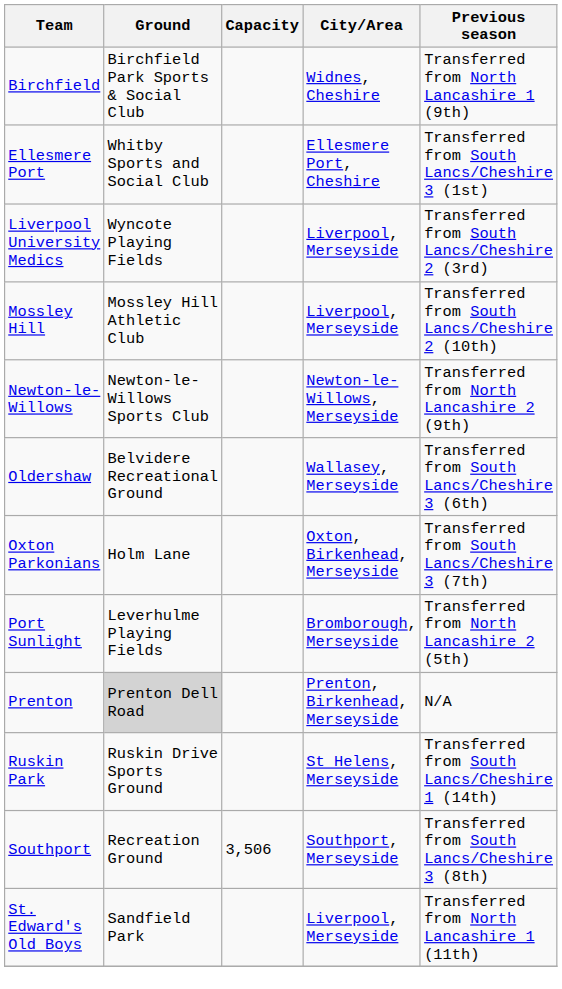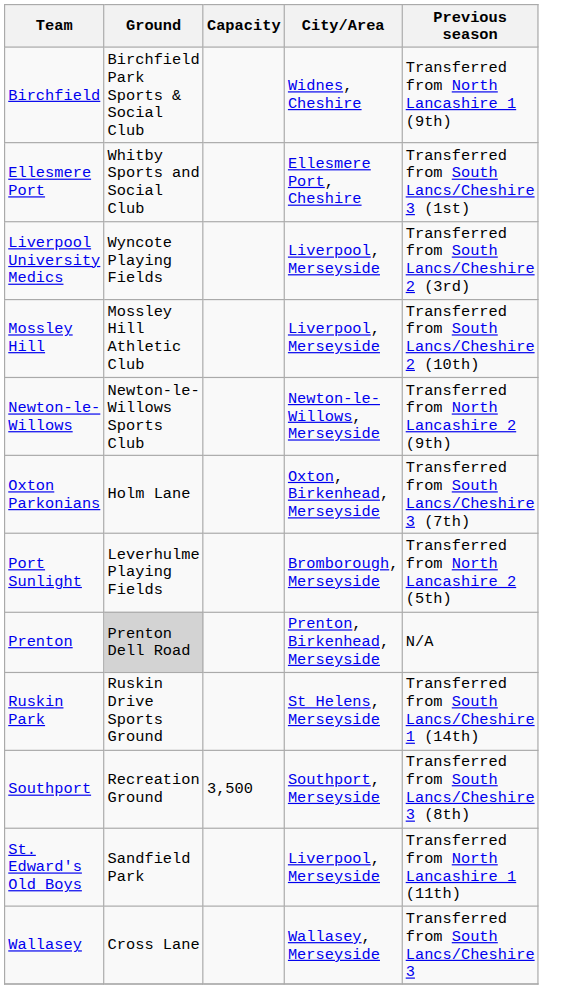- row: Oldershaw | Belvidere Recreational Ground | Wallasey, Merseyside | Transferred from South Lancs/Cheshire 3 (6th)
Southport | Capacity: 3,506 -> 3,500
+ row: Wallasey | Cross Lane | Wallasey, Merseyside | Transferred from South Lancs/Cheshire 3
